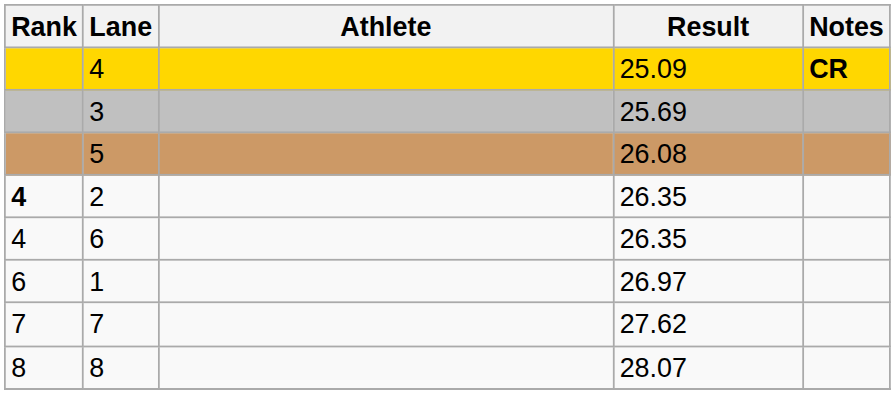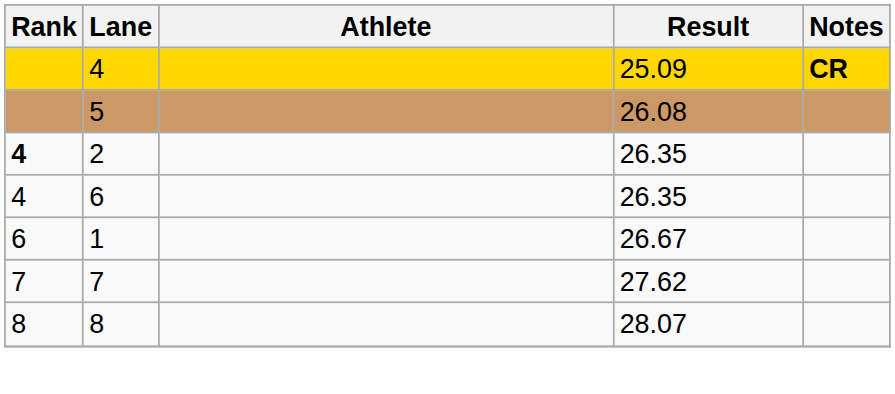- row: 3 | 25.69
1 | Result: 26.97 -> 26.67
